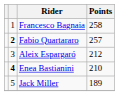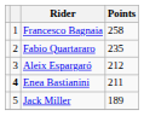Fabio Quartararo | column 2: bold -> normal
Fabio Quartararo | Points: 257 -> 235
Enea Bastianini | Points: 210 -> 211
